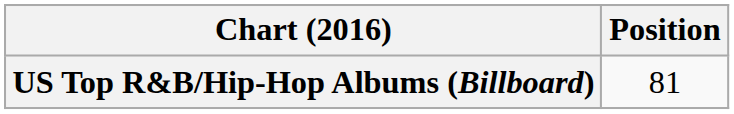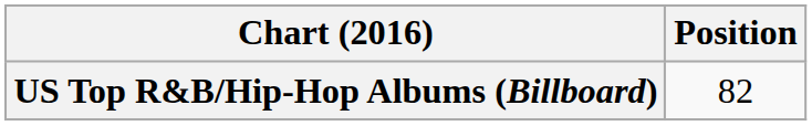US Top R&B/Hip-Hop Albums (Billboard) | Position: 81 -> 82
